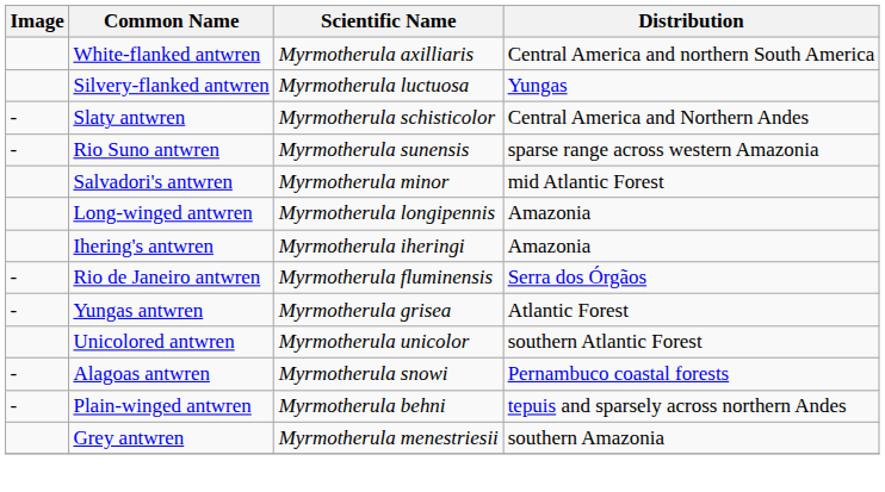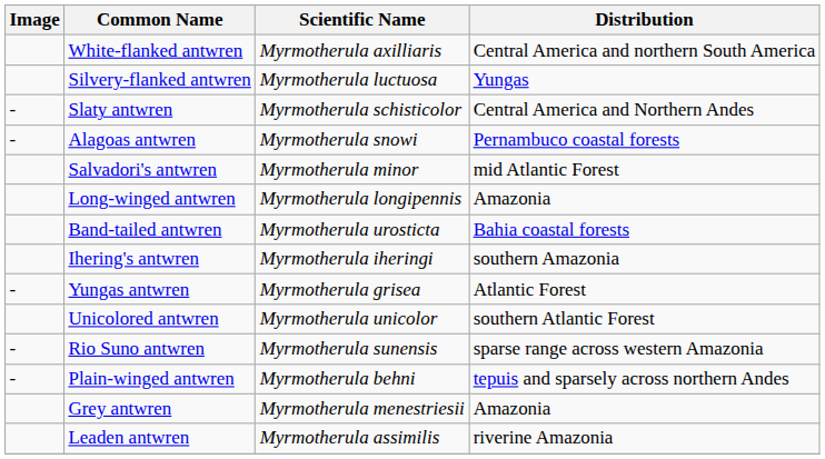rows swapped: Rio Suno antwren <-> Alagoas antwren
+ row: Band-tailed antwren | Myrmotherula urosticta | Bahia coastal forests
Ihering's antwren | Distribution: Amazonia -> southern Amazonia
- row: - | Rio de Janeiro antwren | Myrmotherula fluminensis | Serra dos Órgãos
Grey antwren | Distribution: southern Amazonia -> Amazonia
+ row: Leaden antwren | Myrmotherula assimilis | riverine Amazonia
